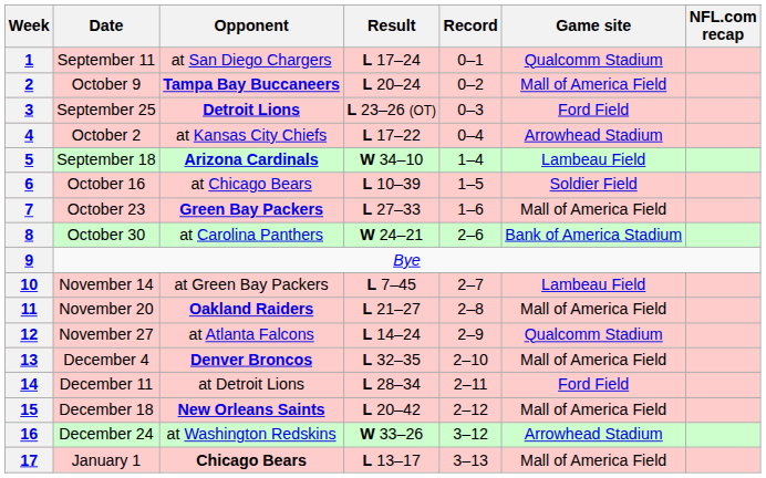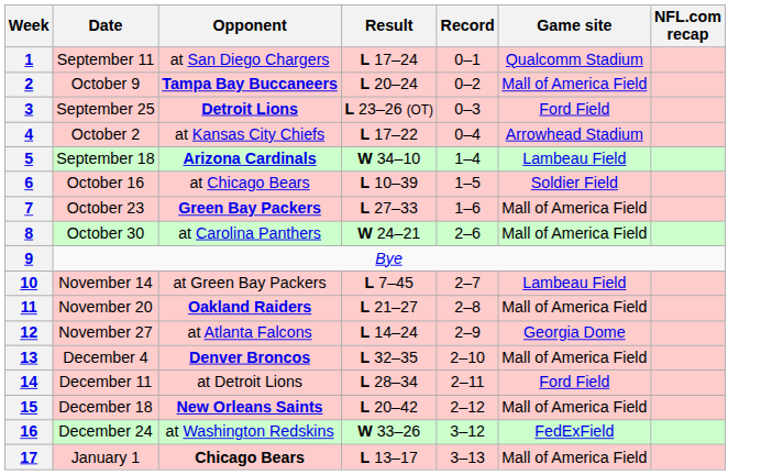8 | Game site: Bank of America Stadium -> Mall of America Field
12 | Game site: Qualcomm Stadium -> Georgia Dome
16 | Game site: Arrowhead Stadium -> FedExField
